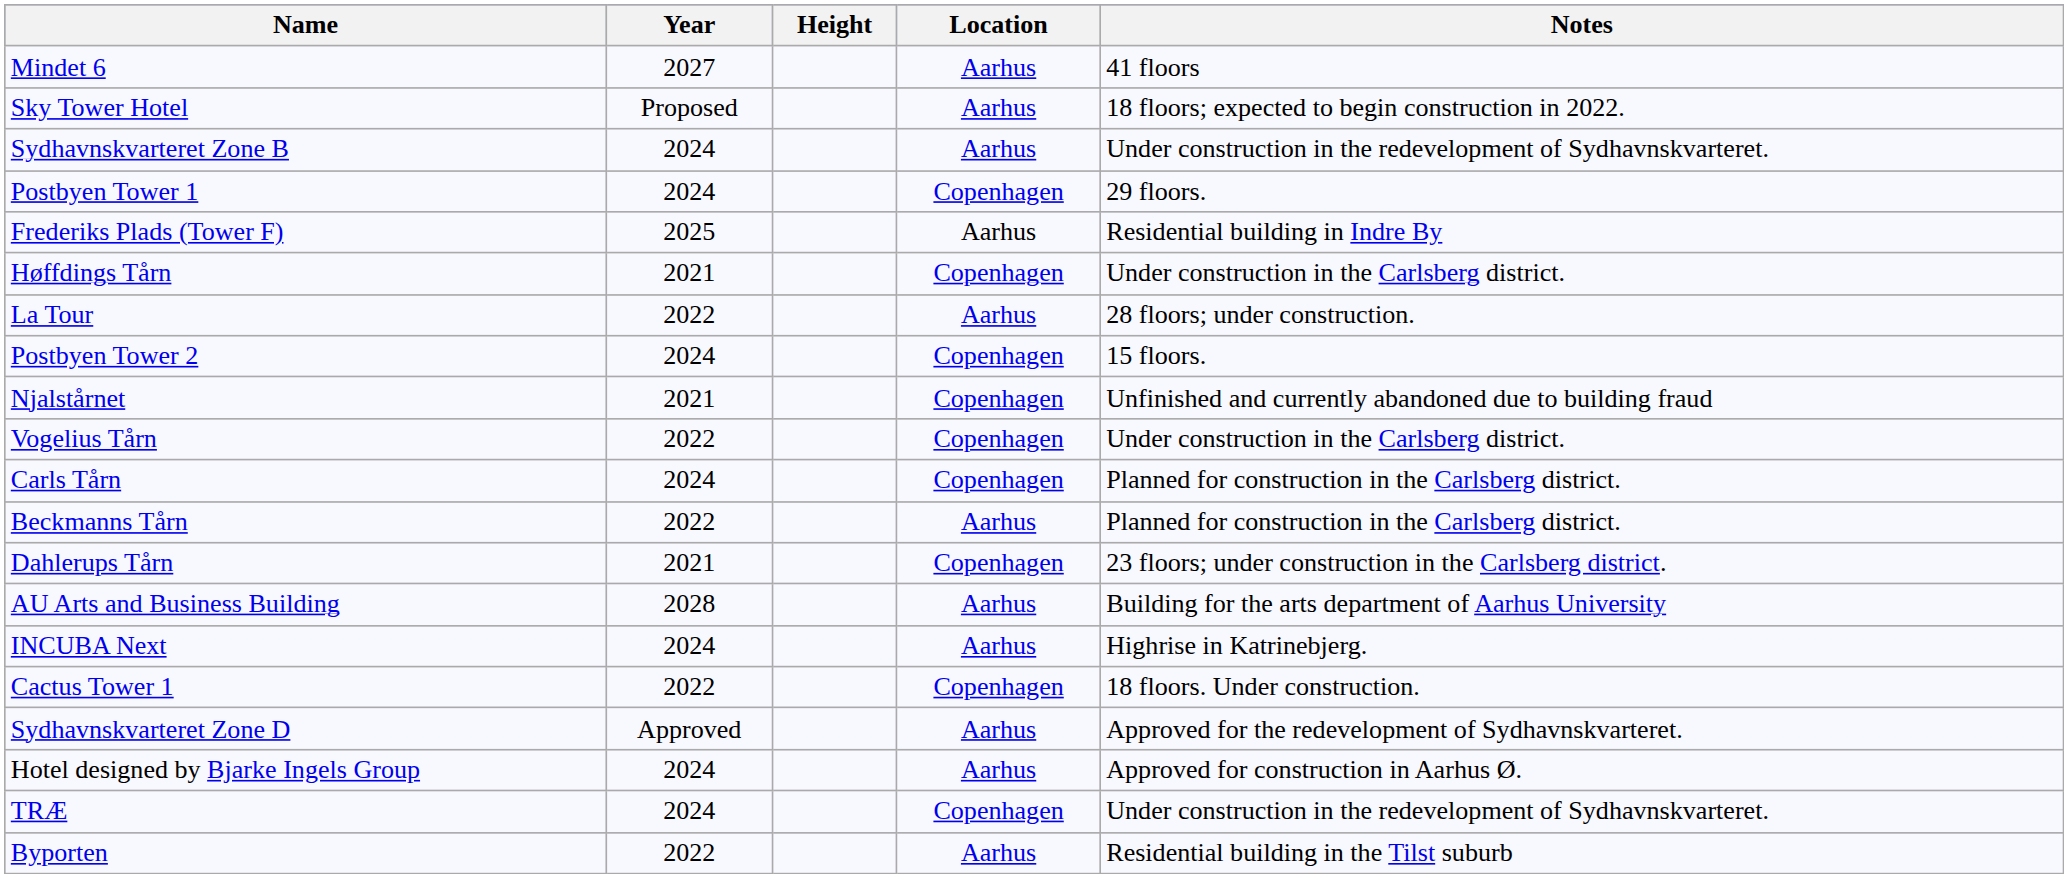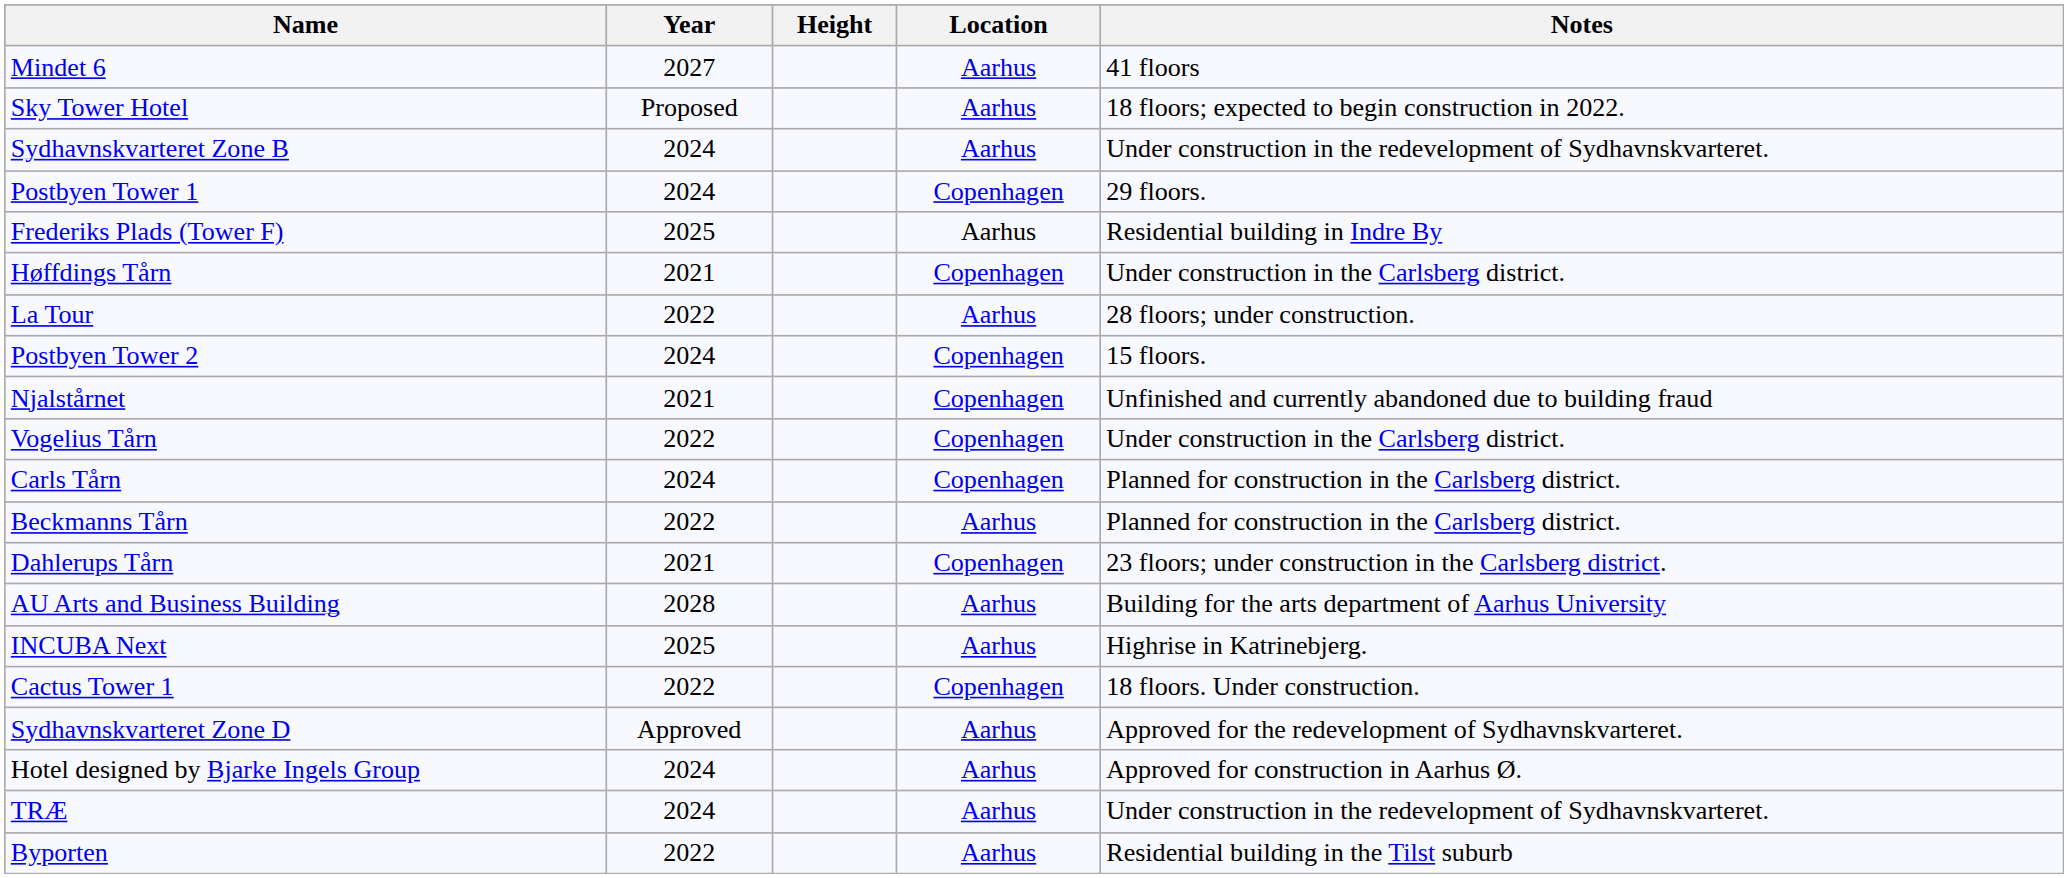INCUBA Next | Year: 2024 -> 2025
TRÆ | Location: Copenhagen -> Aarhus
